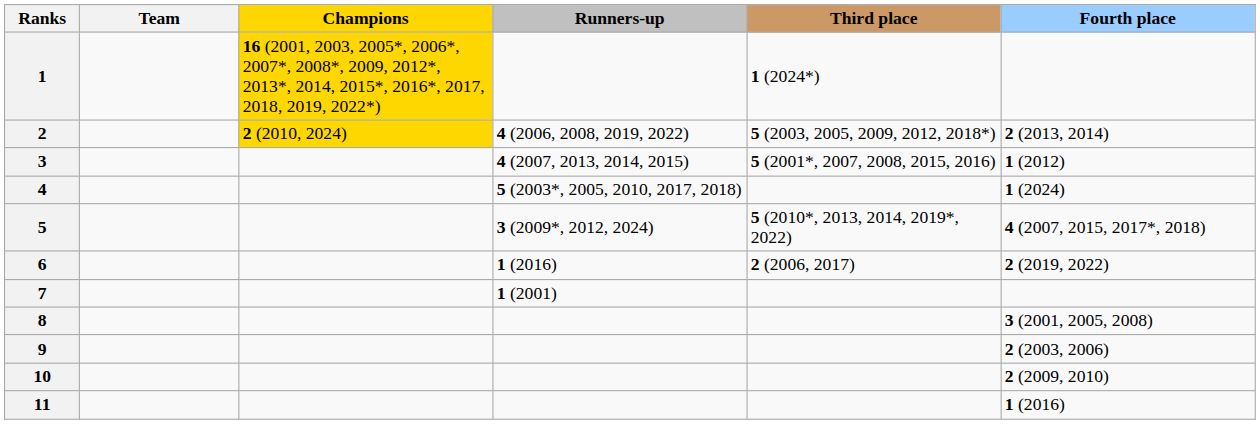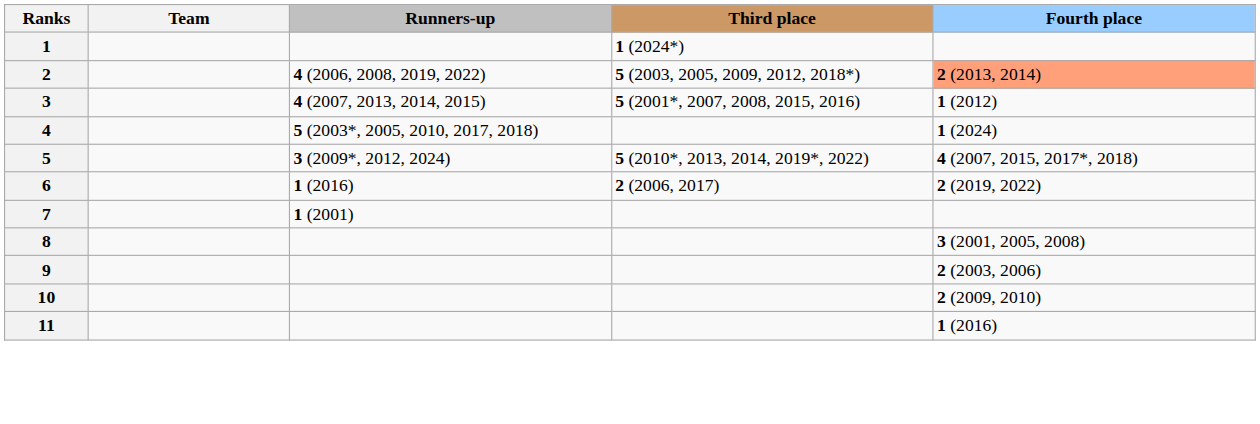- column: Champions | 16 (2001, 2003, 2005*, 2006*, 2007*, 2008*, 2009, 2012*, 2013*, 2014, 2015*, 2016*, 2017, 2018, 2019, 2022*) | 2 (2010, 2024)
2 | Fourth place: no background -> lightsalmon background
